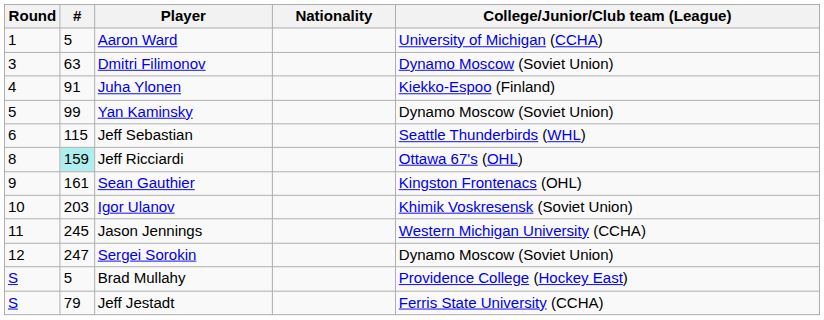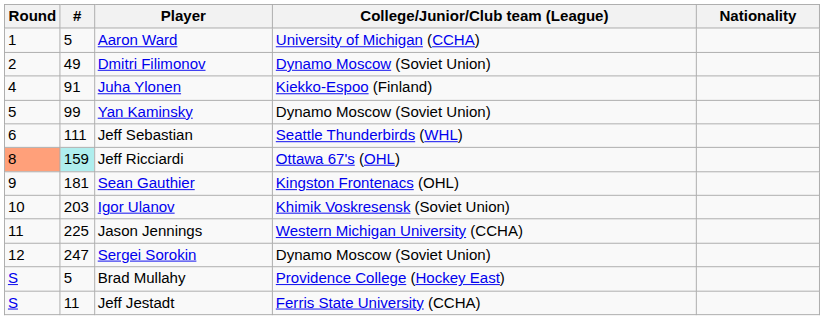columns swapped: Nationality <-> College/Junior/Club team (League)
Dmitri Filimonov | Round: 3 -> 2
Dmitri Filimonov | #: 63 -> 49
Jeff Sebastian | #: 115 -> 111
Jeff Ricciardi | Round: no background -> lightsalmon background
Sean Gauthier | #: 161 -> 181
Jason Jennings | #: 245 -> 225
Jeff Jestadt | #: 79 -> 11
